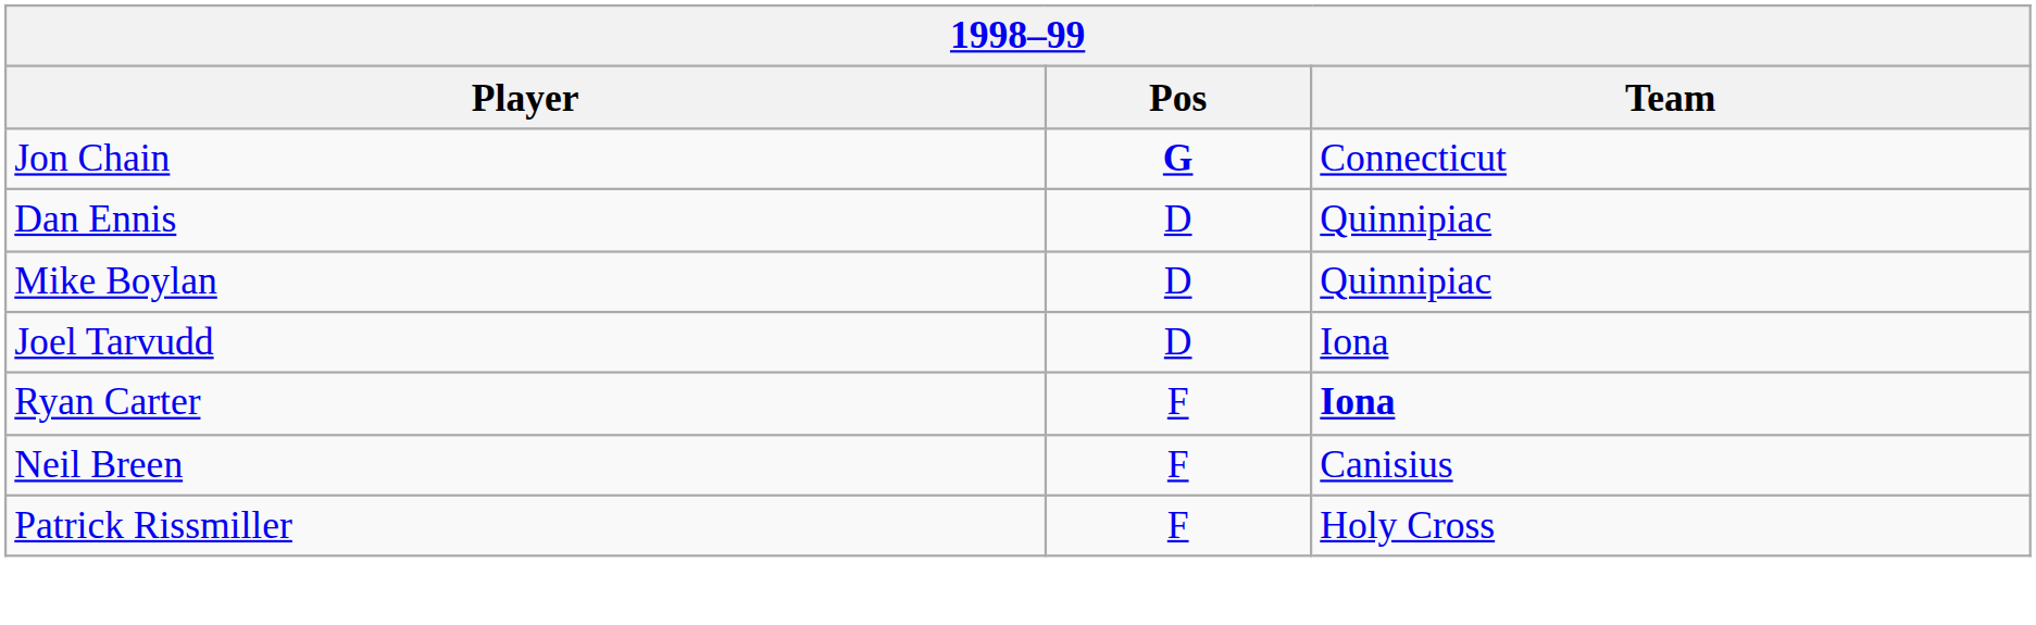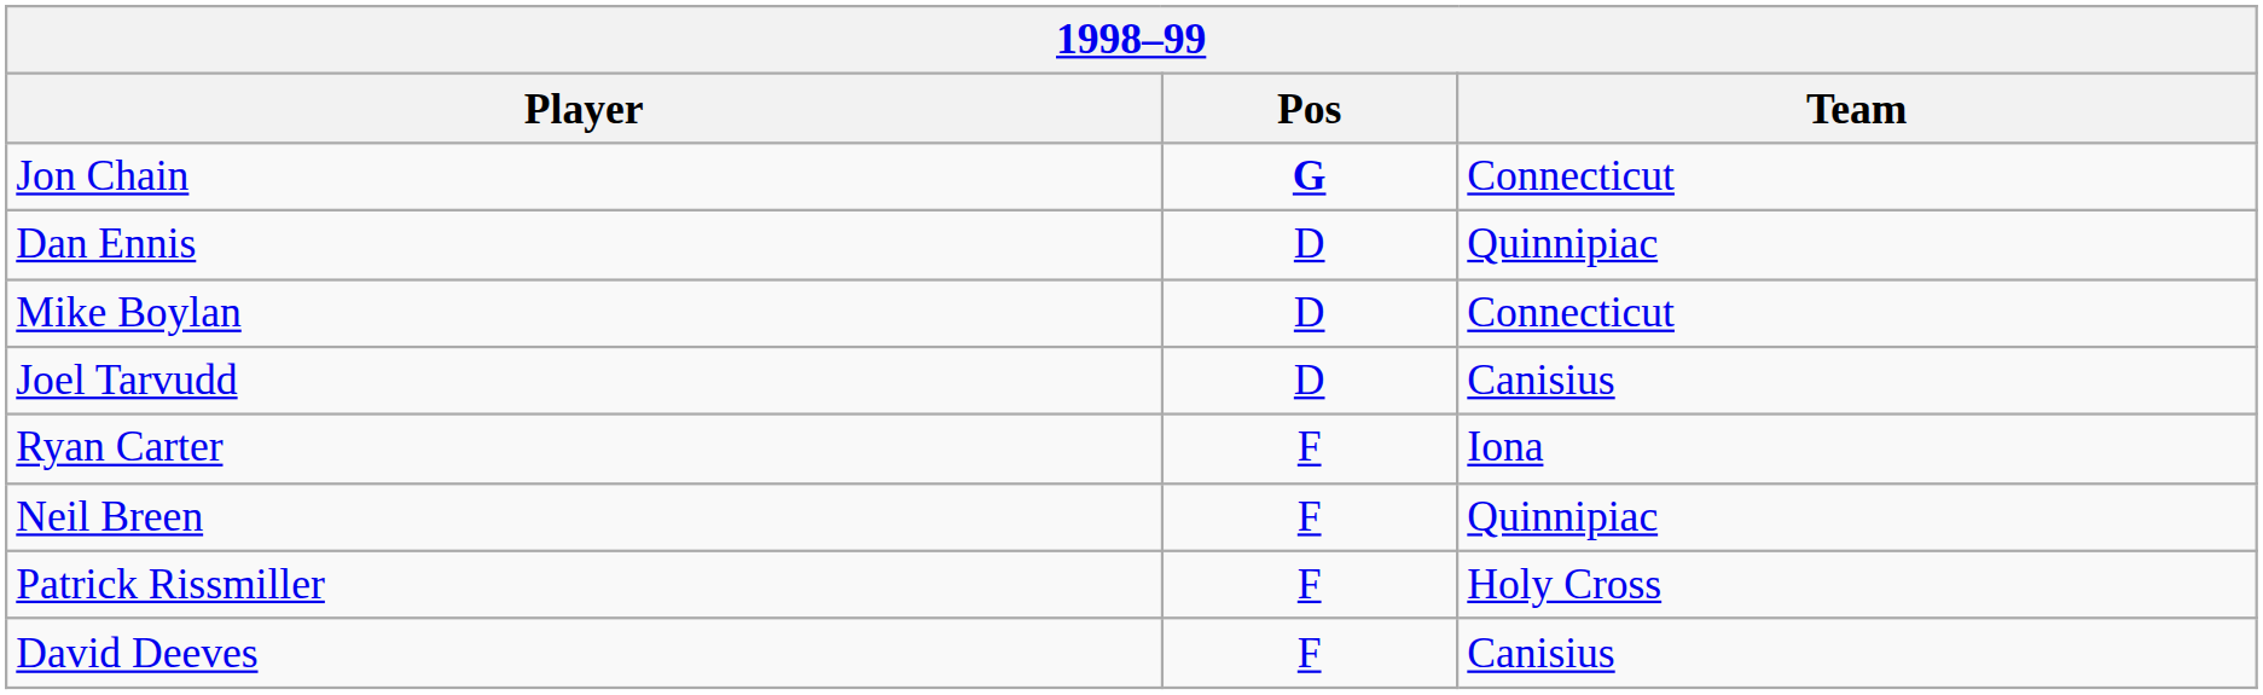Mike Boylan | Team: Quinnipiac -> Connecticut
Joel Tarvudd | Team: Iona -> Canisius
Ryan Carter | Team: bold -> normal
Neil Breen | Team: Canisius -> Quinnipiac
+ row: David Deeves | F | Canisius
